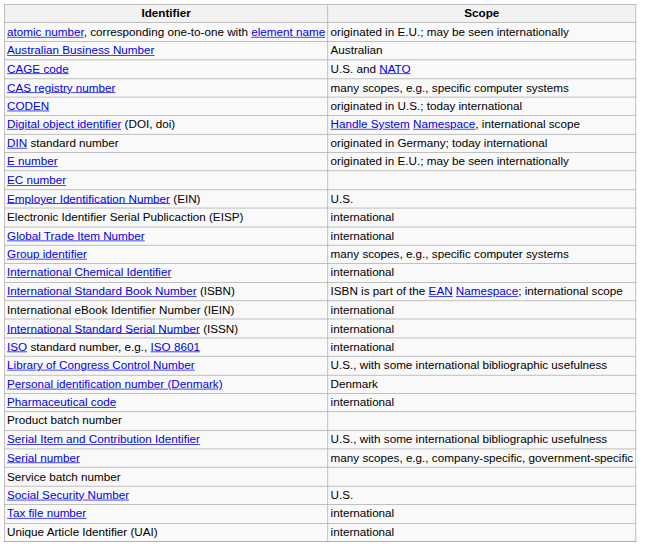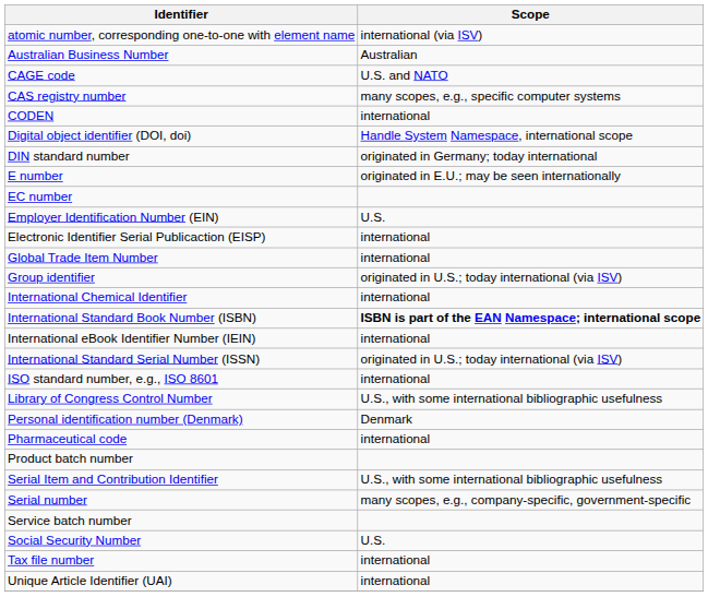atomic number, corresponding one-to-one with element name | Scope: originated in E.U.; may be seen internationally -> international (via ISV)
CODEN | Scope: originated in U.S.; today international -> international
Group identifier | Scope: many scopes, e.g., specific computer systems -> originated in U.S.; today international (via ISV)
International Standard Book Number (ISBN) | Scope: normal -> bold
International Standard Serial Number (ISSN) | Scope: international -> originated in U.S.; today international (via ISV)
